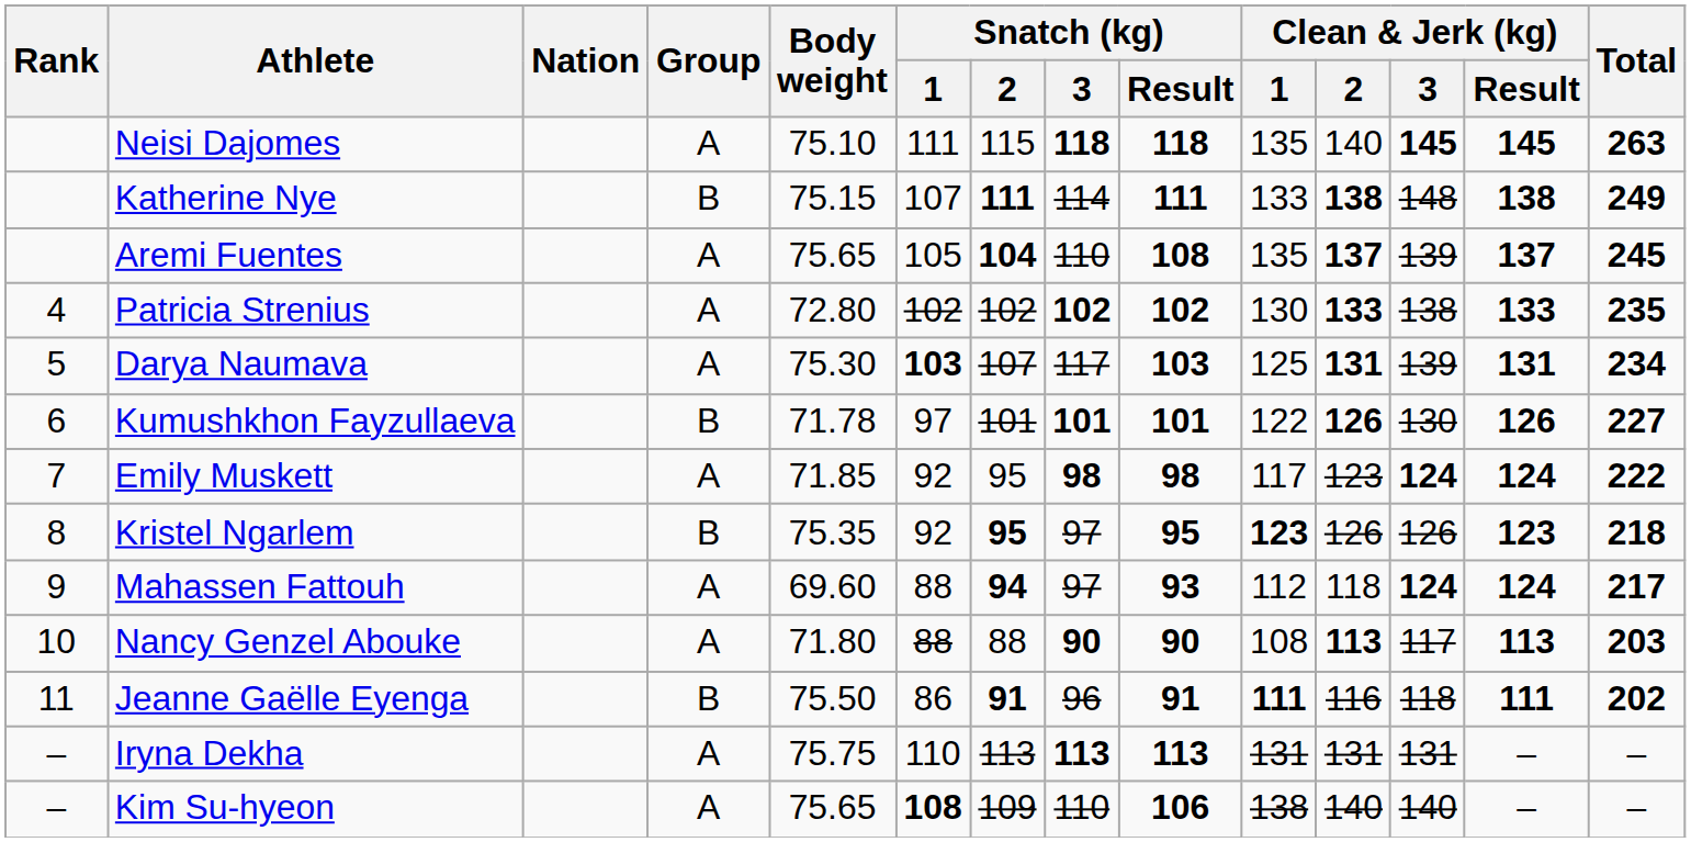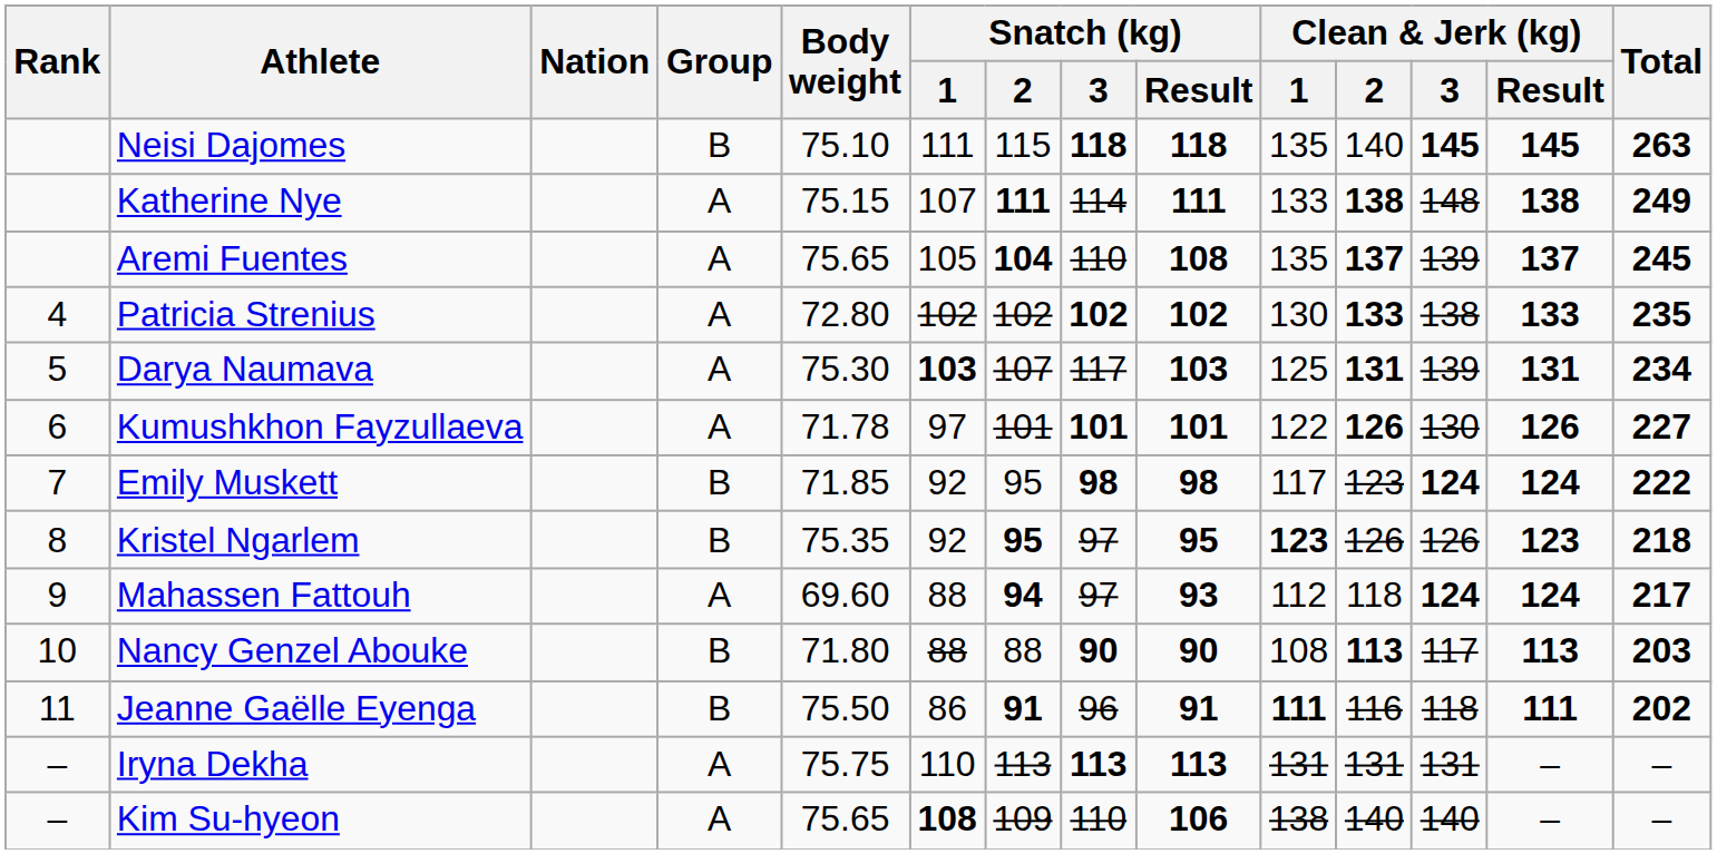Neisi Dajomes | Group: A -> B
Katherine Nye | Group: B -> A
Kumushkhon Fayzullaeva | Group: B -> A
Emily Muskett | Group: A -> B
Nancy Genzel Abouke | Group: A -> B
